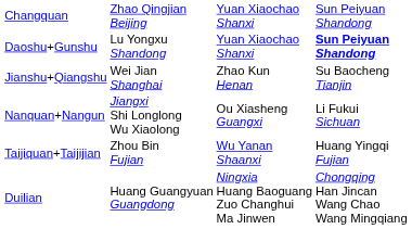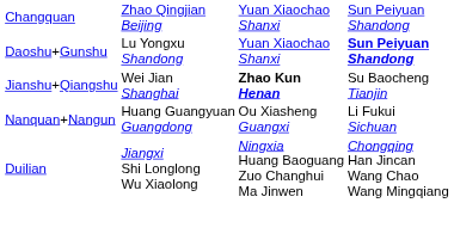Jianshu+Qiangshu | column 3: normal -> bold
Nanquan+Nangun | column 2: Jiangxi Shi Longlong Wu Xiaolong -> Huang Guangyuan Guangdong
- row: Taijiquan+Taijijian | Zhou Bin Fujian | Wu Yanan Shaanxi | Huang Yingqi Fujian
Duilian | column 2: Huang Guangyuan Guangdong -> Jiangxi Shi Longlong Wu Xiaolong
